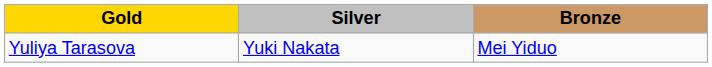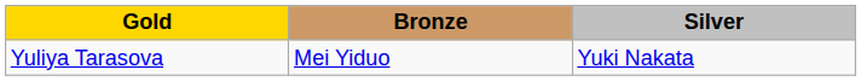columns swapped: Silver <-> Bronze
